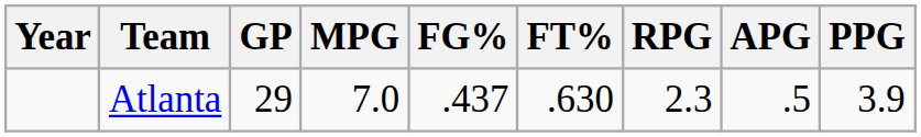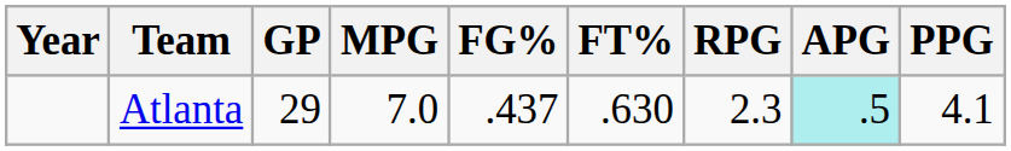Atlanta | APG: no background -> paleturquoise background
Atlanta | PPG: 3.9 -> 4.1
